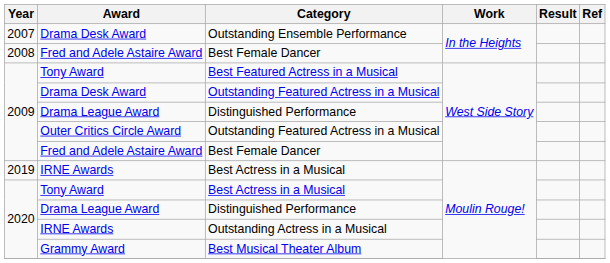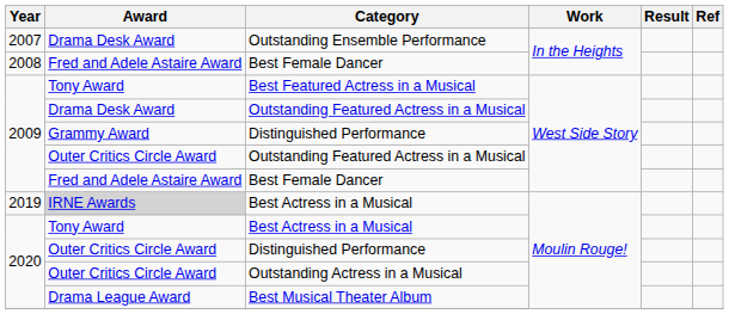2009 / Distinguished Performance | Award: Drama League Award -> Grammy Award
2019 / Best Actress in a Musical | Award: no background -> lightgrey background
2020 / Distinguished Performance | Award: Drama League Award -> Outer Critics Circle Award
Outstanding Actress in a Musical | Award: IRNE Awards -> Outer Critics Circle Award
Best Musical Theater Album | Award: Grammy Award -> Drama League Award
